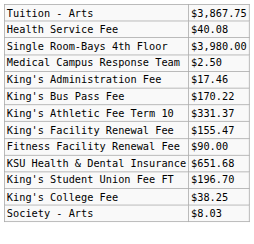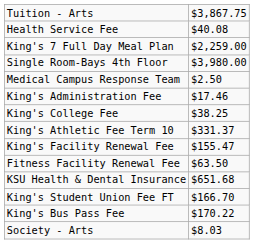+ row: King's 7 Full Day Meal Plan | $2,259.00
rows swapped: King's College Fee <-> King's Bus Pass Fee
Fitness Facility Renewal Fee | column 2: $90.00 -> $63.50
King's Student Union Fee FT | column 2: $196.70 -> $166.70
